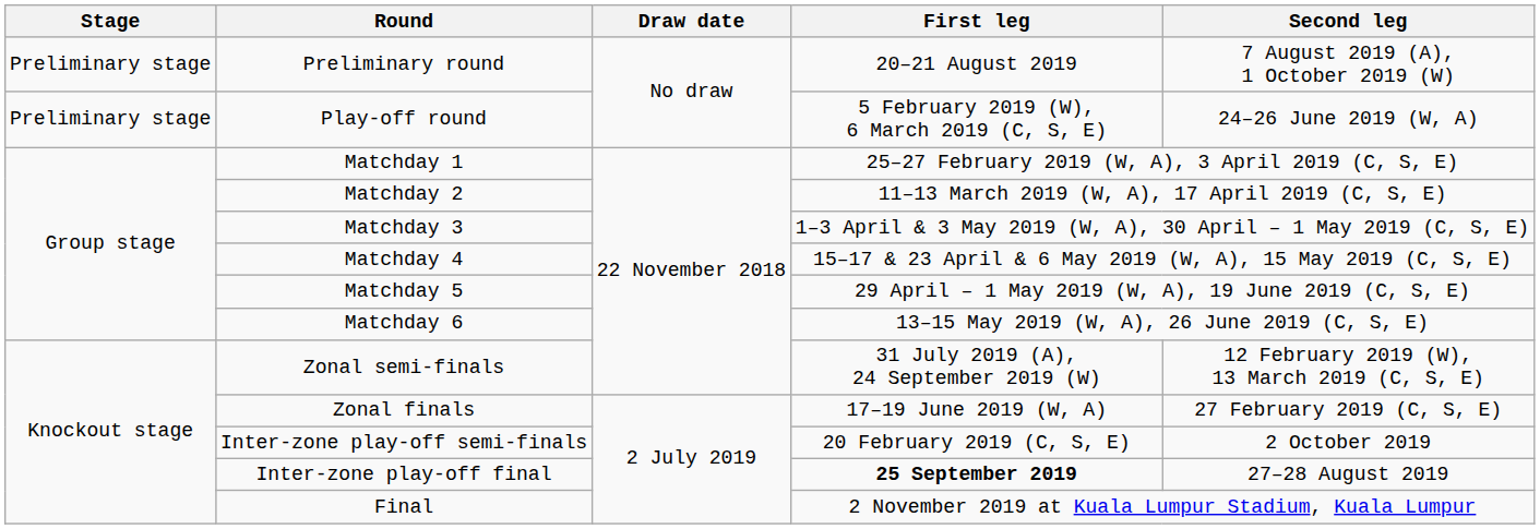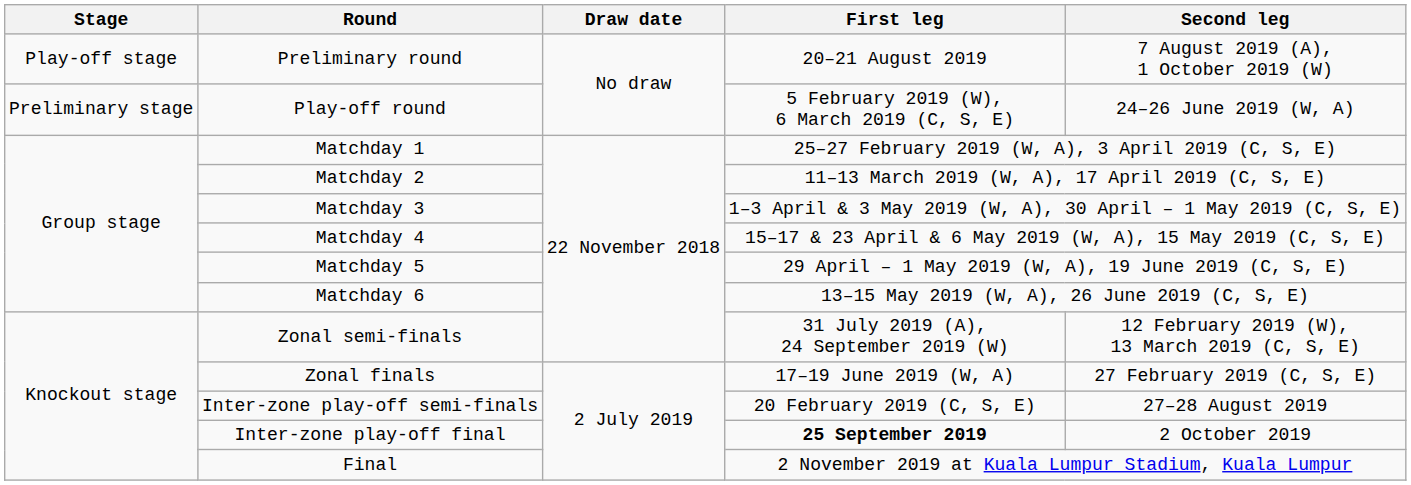Preliminary round | Stage: Preliminary stage -> Play-off stage
Inter-zone play-off semi-finals | Second leg: 2 October 2019 -> 27–28 August 2019
Inter-zone play-off final | Second leg: 27–28 August 2019 -> 2 October 2019
